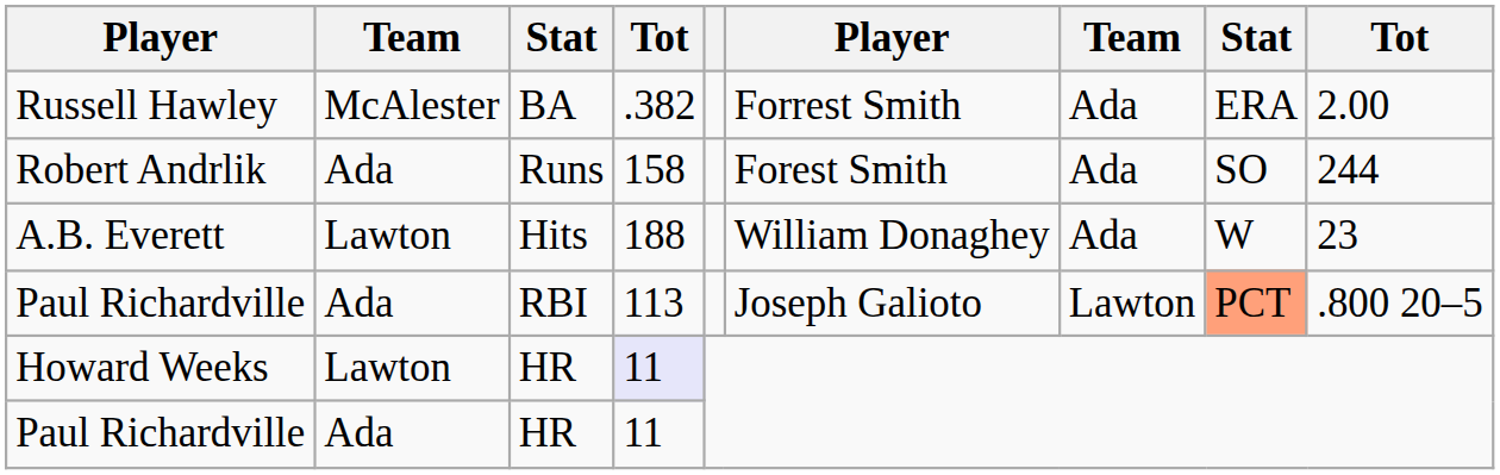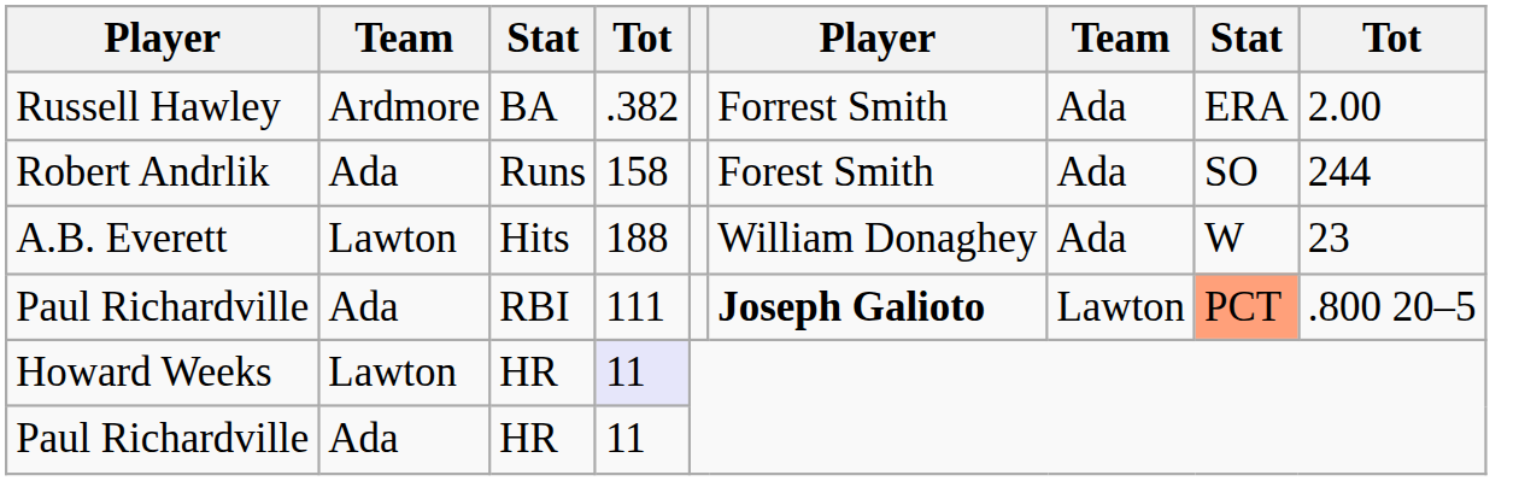Russell Hawley | column 2: McAlester -> Ardmore
Paul Richardville / RBI | column 4: 113 -> 111
Paul Richardville / RBI | column 6: normal -> bold
